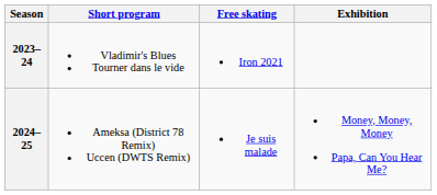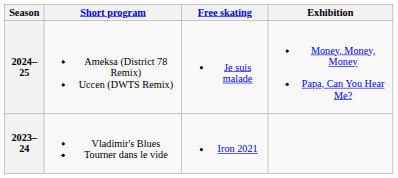rows swapped: 2023–24 <-> 2024–25
